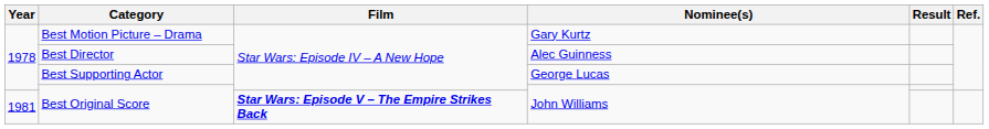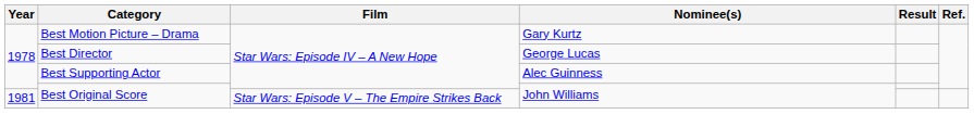Best Director | Nominee(s): Alec Guinness -> George Lucas
Best Supporting Actor | Nominee(s): George Lucas -> Alec Guinness
1981 / Best Original Score | Film: bold -> normal
